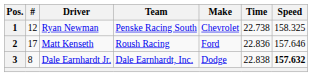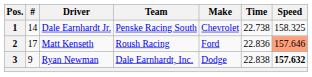1 | #: 12 -> 14
1 | Driver: Ryan Newman -> Dale Earnhardt Jr.
2 | Speed: no background -> lightsalmon background
3 | #: 8 -> 9
3 | Driver: Dale Earnhardt Jr. -> Ryan Newman
